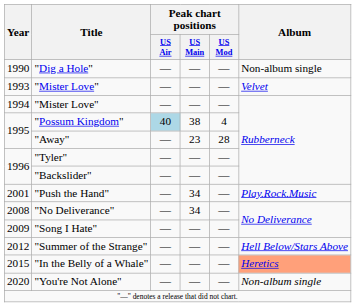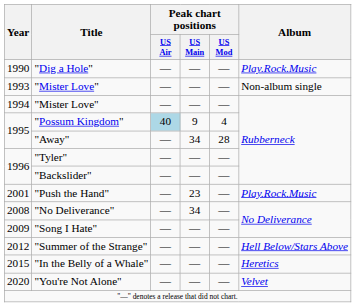"Dig a Hole" | Album: Non-album single -> Play.Rock.Music
1993 / "Mister Love" | Album: Velvet -> Non-album single
"Possum Kingdom" | Peak chart positions / US Main: 38 -> 9
"Away" | Peak chart positions / US Main: 23 -> 34
"Push the Hand" | Peak chart positions / US Main: 34 -> 23
"In the Belly of a Whale" | Album: lightsalmon background -> no background
"You're Not Alone" | Album: Non-album single -> Velvet
